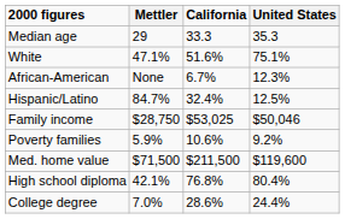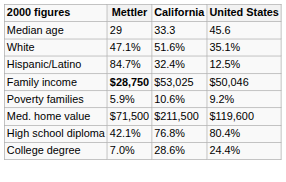Median age | United States: 35.3 -> 45.6
White | United States: 75.1% -> 35.1%
- row: African-American | None | 6.7% | 12.3%
Family income | Mettler: normal -> bold
